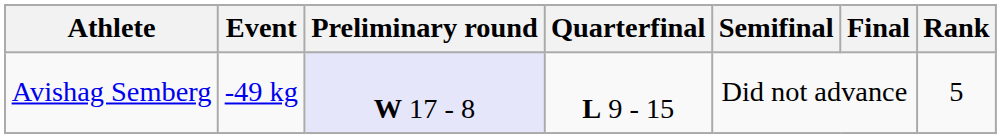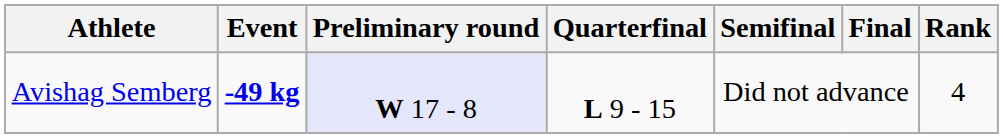Avishag Semberg | Event: normal -> bold
Avishag Semberg | Rank: 5 -> 4
